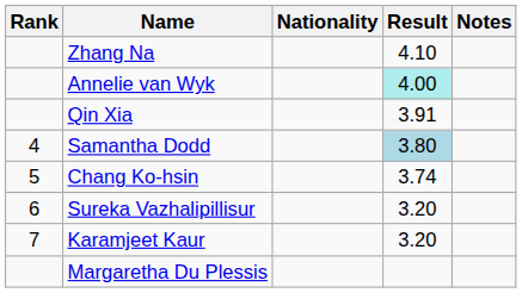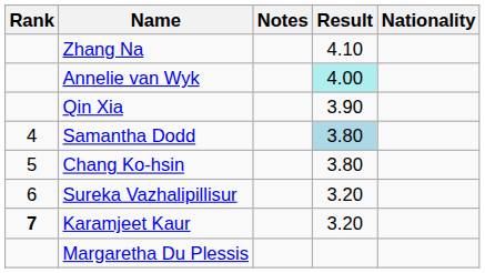columns swapped: Nationality <-> Notes
Qin Xia | Result: 3.91 -> 3.90
Chang Ko-hsin | Result: 3.74 -> 3.80
Karamjeet Kaur | Rank: normal -> bold
